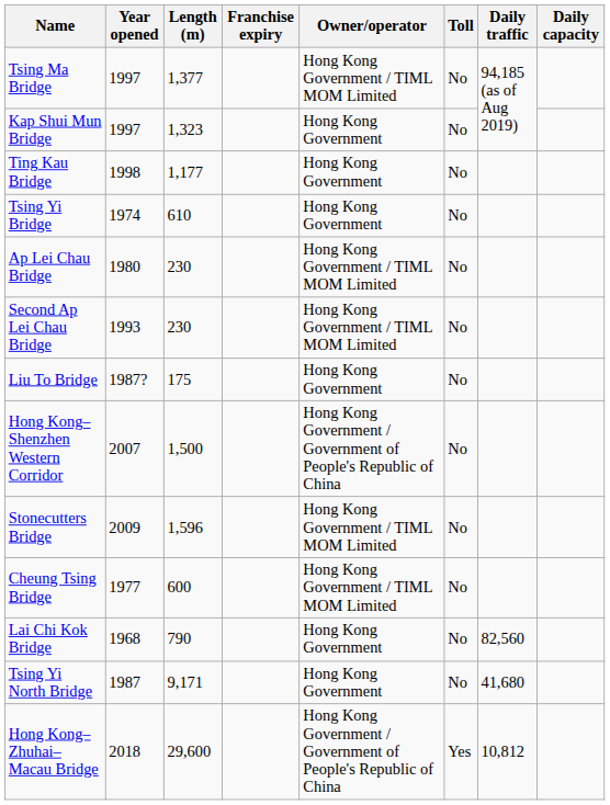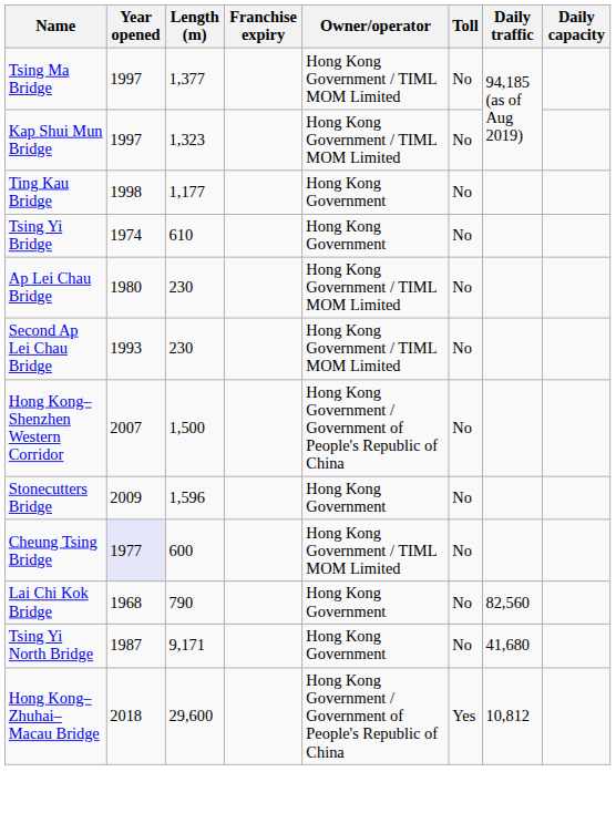Kap Shui Mun Bridge | Owner/operator: Hong Kong Government -> Hong Kong Government / TIML MOM Limited
- row: Liu To Bridge | 1987? | 175 | Hong Kong Government | No
Stonecutters Bridge | Owner/operator: Hong Kong Government / TIML MOM Limited -> Hong Kong Government
Cheung Tsing Bridge | Year opened: no background -> lavender background
